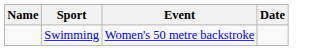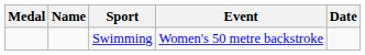+ column: Medal
